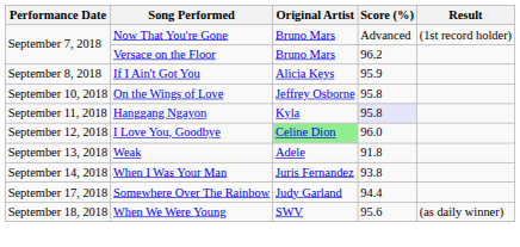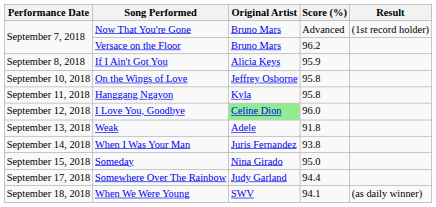Hanggang Ngayon | Score (%): lavender background -> no background
+ row: September 15, 2018 | Someday | Nina Girado | 95.0
When We Were Young | Score (%): 95.6 -> 94.1
